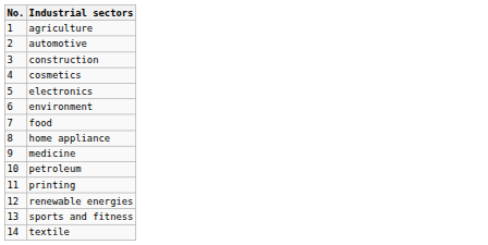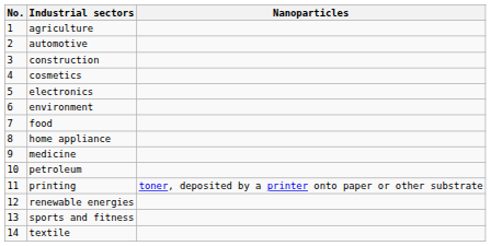+ column: Nanoparticles | toner, deposited by a printer onto paper or other substrate
